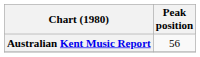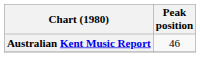Australian Kent Music Report | Peak position: 56 -> 46
